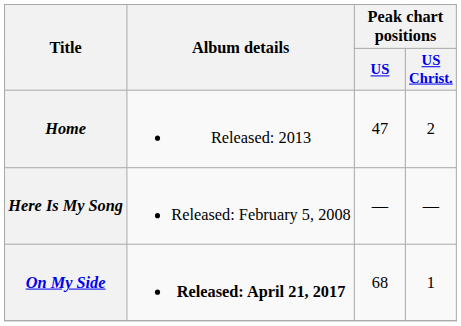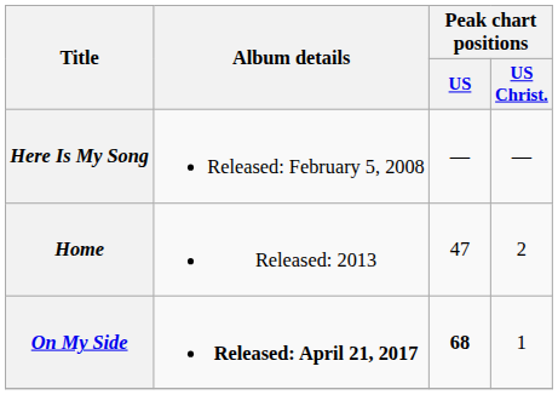rows swapped: Here Is My Song <-> Home
On My Side | Peak chart positions / US: normal -> bold
